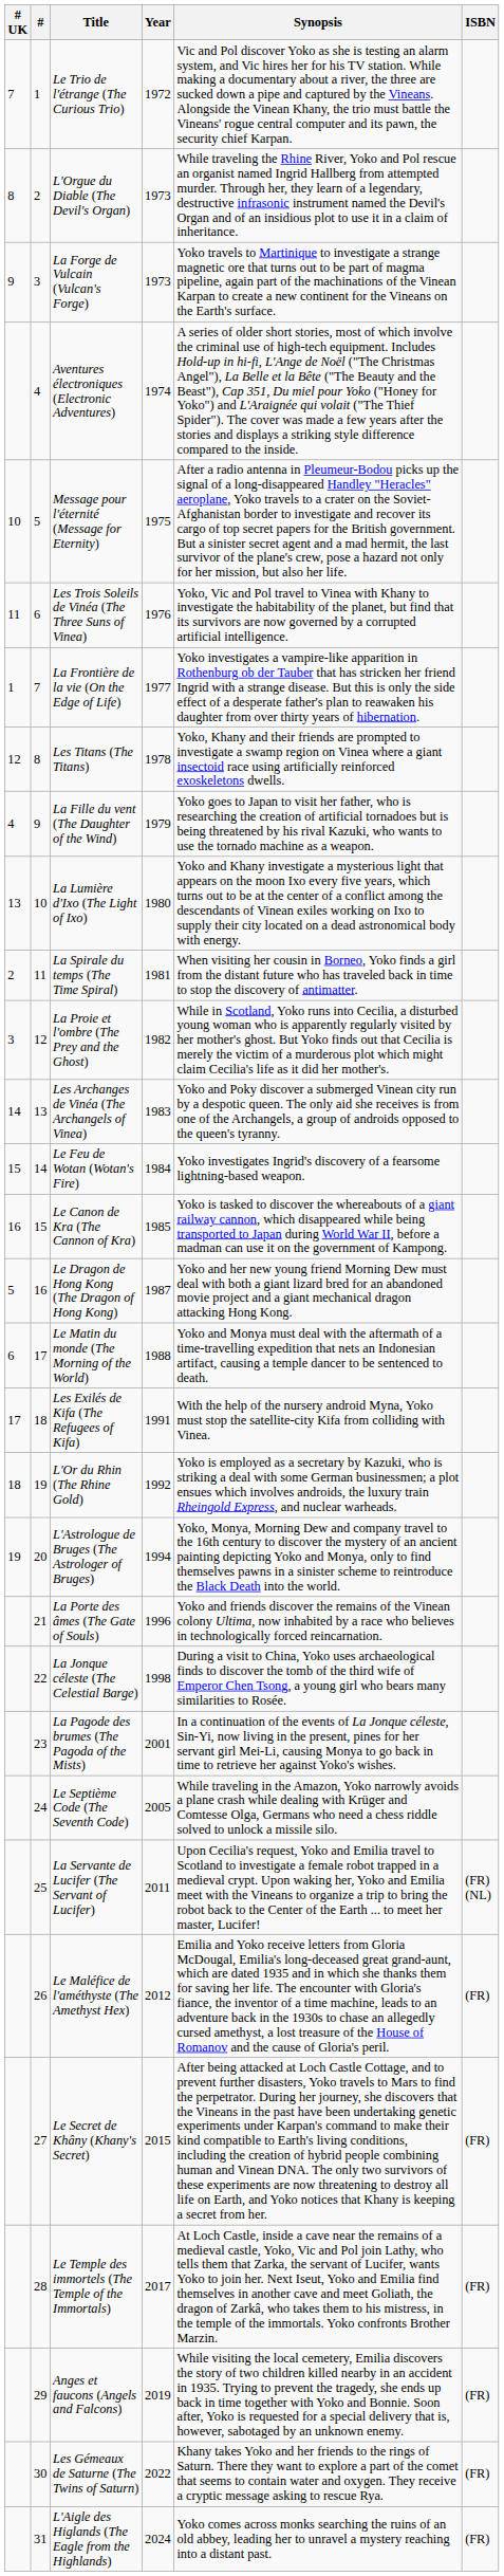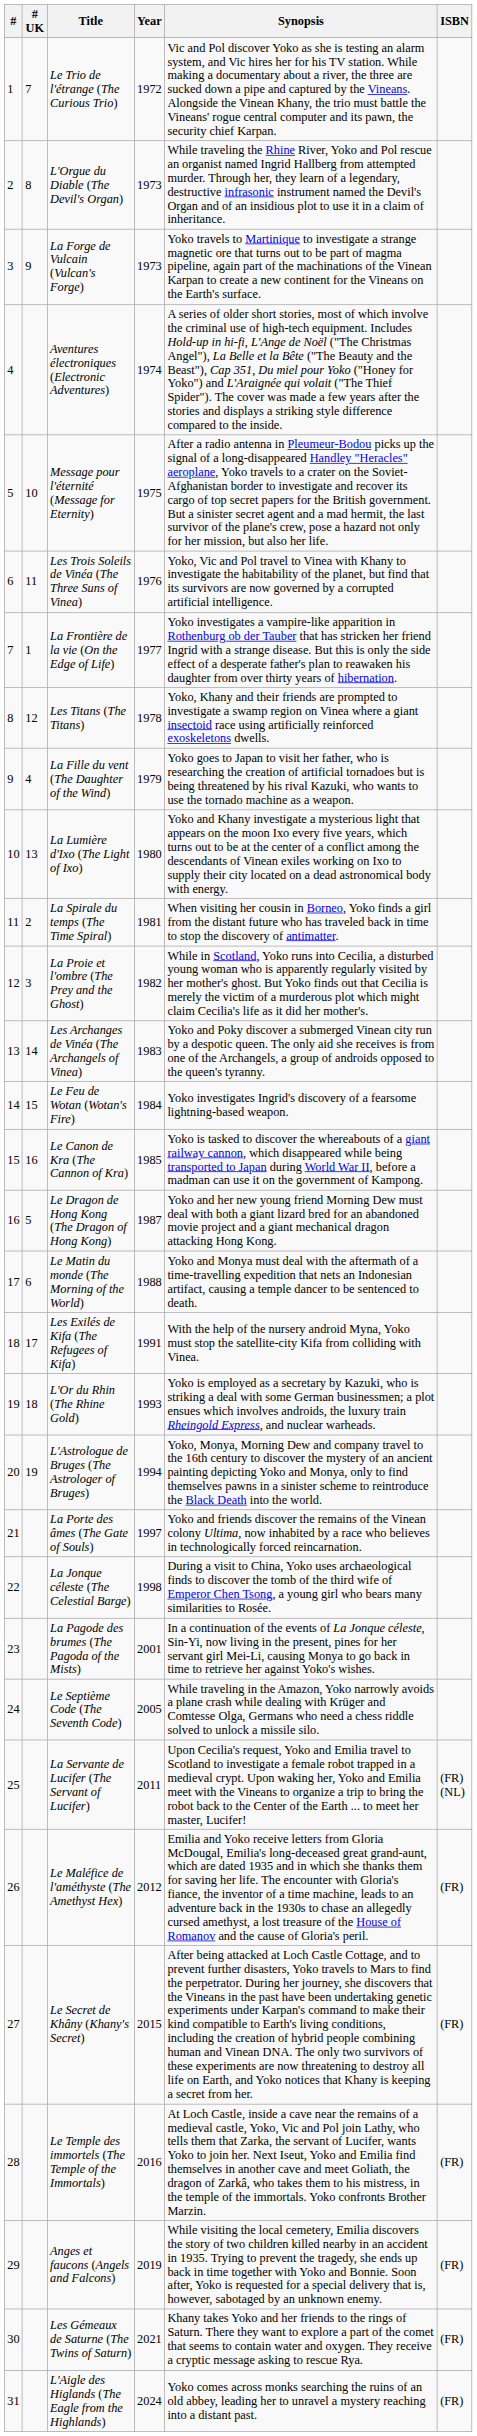columns swapped: # <-> # UK
L'Or du Rhin (The Rhine Gold) | Year: 1992 -> 1993
La Porte des âmes (The Gate of Souls) | Year: 1996 -> 1997
Le Temple des immortels (The Temple of the Immortals) | Year: 2017 -> 2016
Les Gémeaux de Saturne (The Twins of Saturn) | Year: 2022 -> 2021
